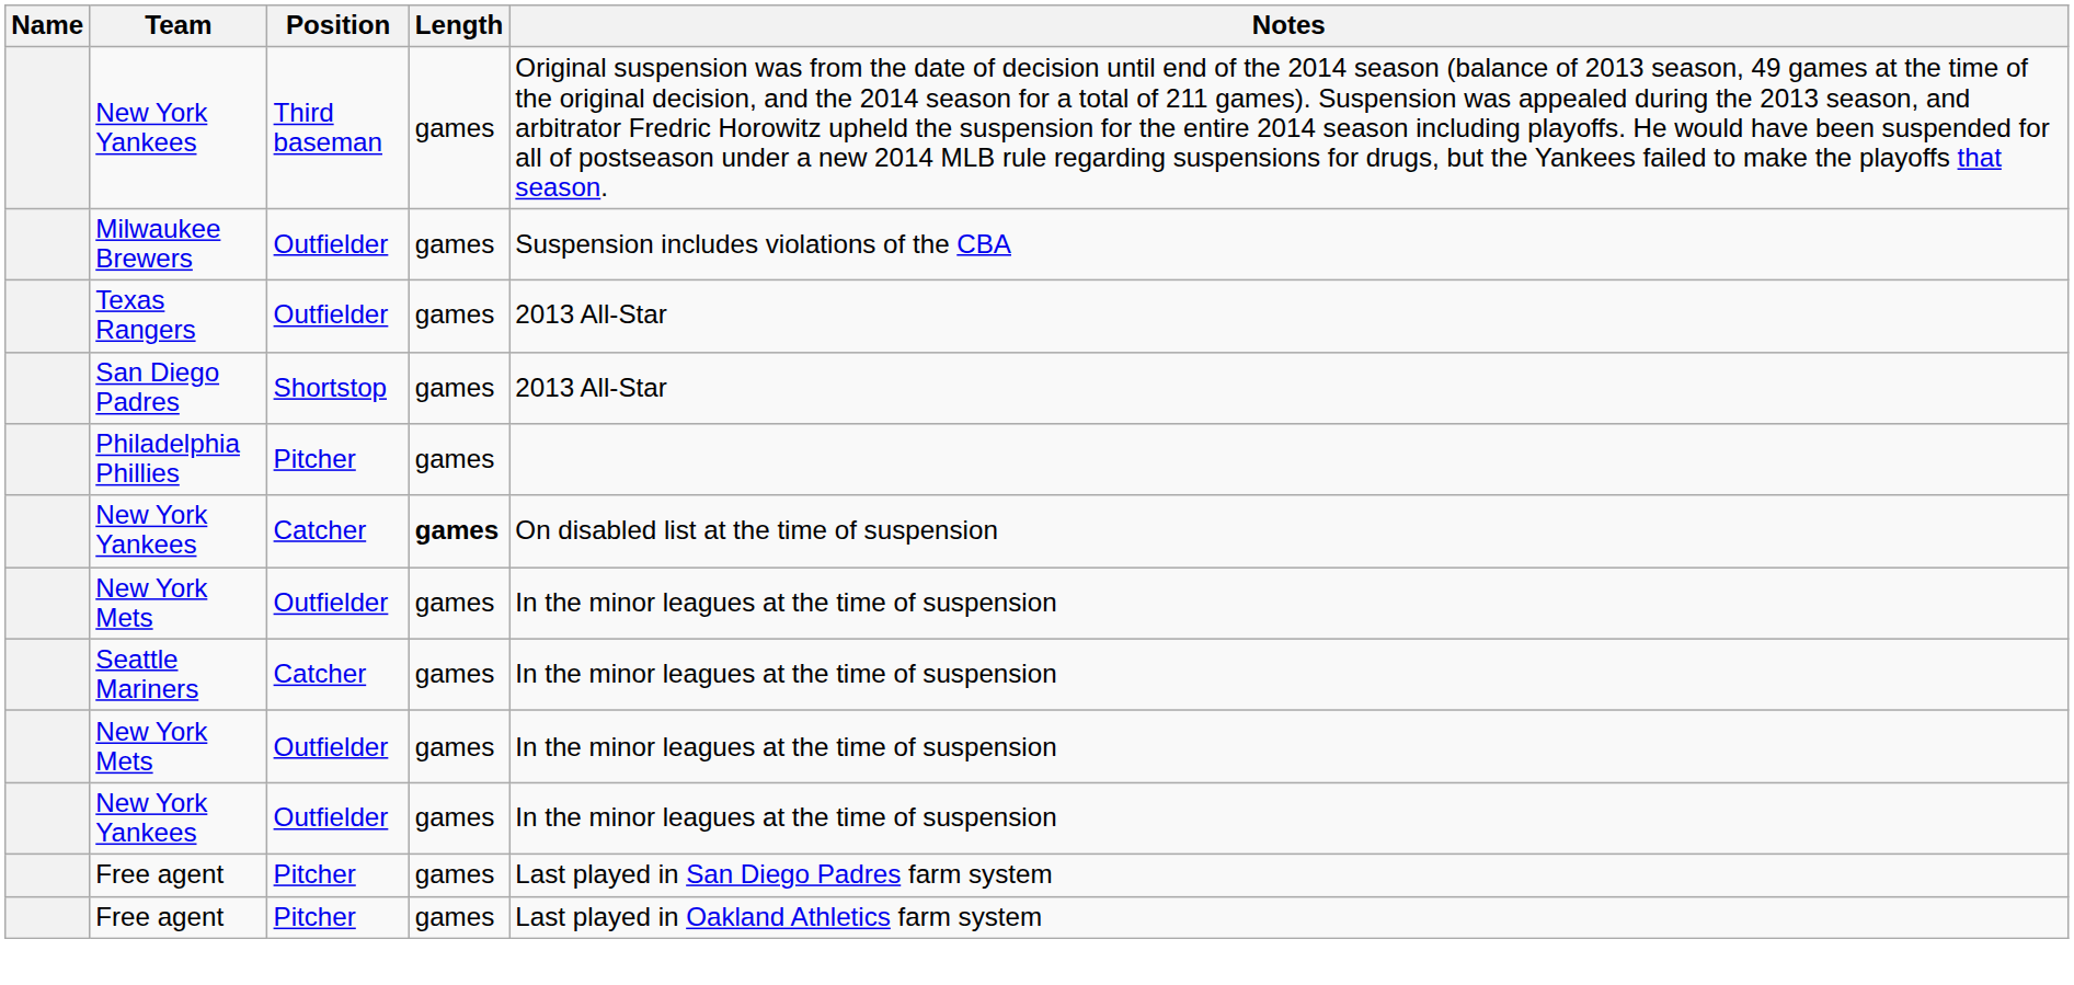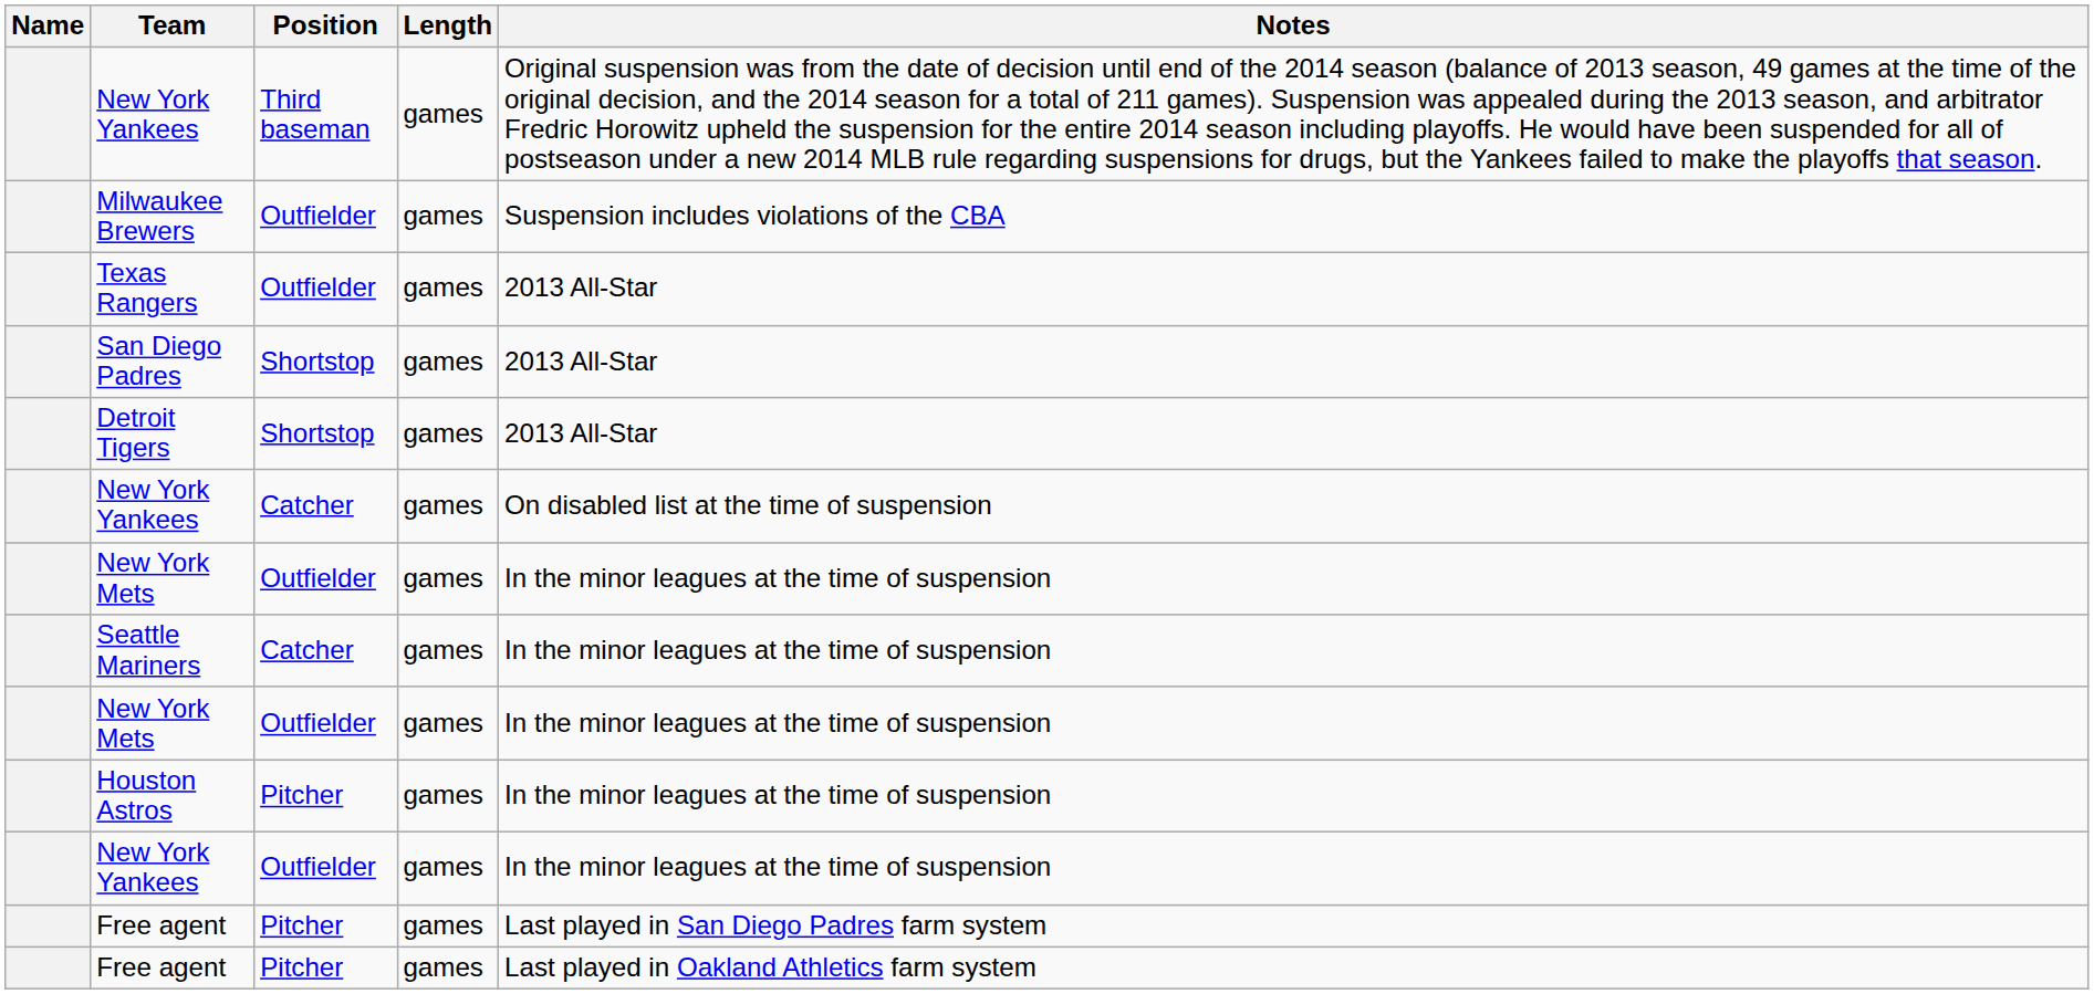+ row: Detroit Tigers | Shortstop | games | 2013 All-Star
- row: Philadelphia Phillies | Pitcher | games
New York Yankees / Catcher | Length: bold -> normal
+ row: Houston Astros | Pitcher | games | In the minor leagues at the time of suspension
